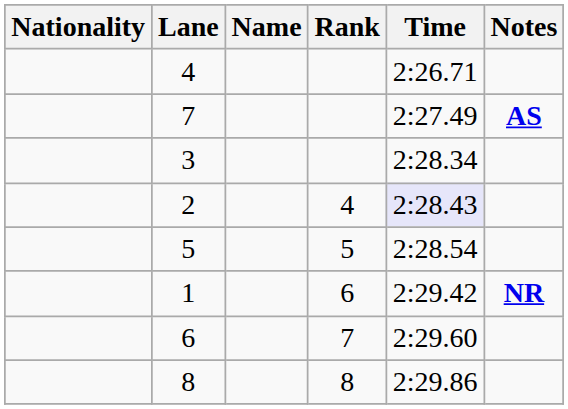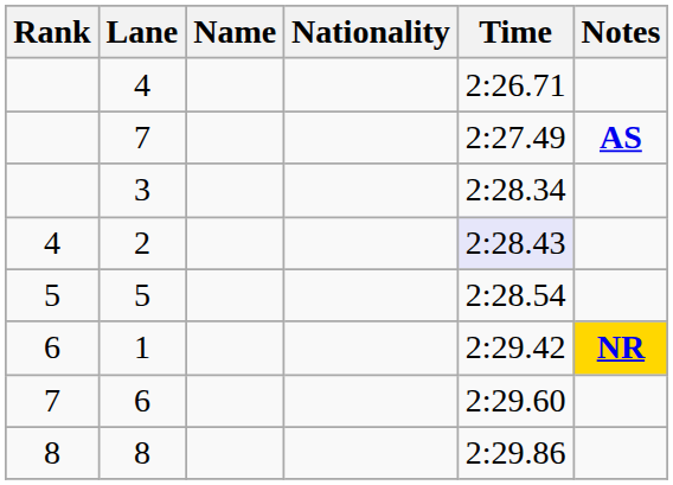columns swapped: Rank <-> Nationality
1 | Notes: no background -> gold background
